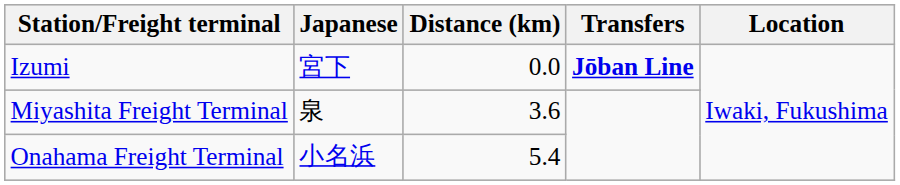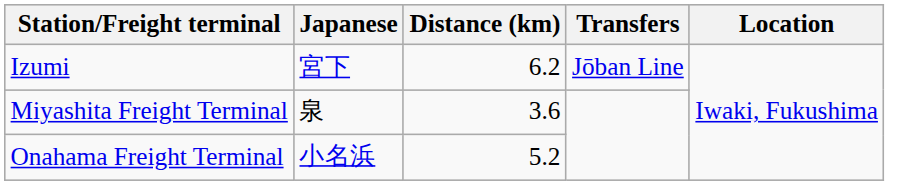Izumi | Distance (km): 0.0 -> 6.2
Izumi | Transfers: bold -> normal
Onahama Freight Terminal | Distance (km): 5.4 -> 5.2
